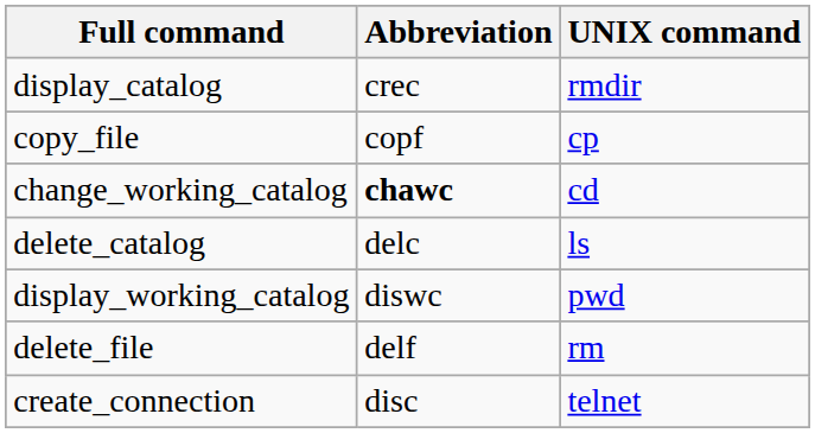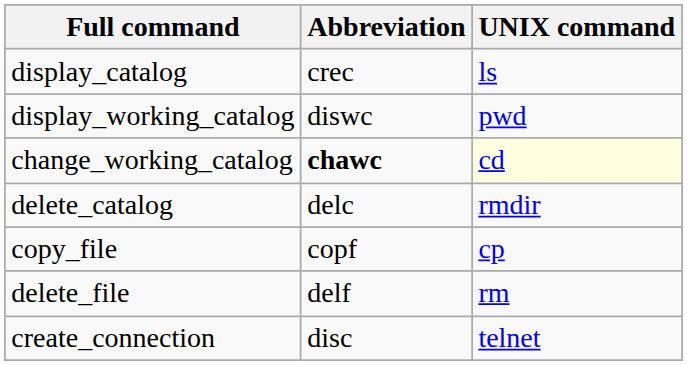display_catalog | UNIX command: rmdir -> ls
rows swapped: display_working_catalog <-> copy_file
change_working_catalog | UNIX command: no background -> lightyellow background
delete_catalog | UNIX command: ls -> rmdir
